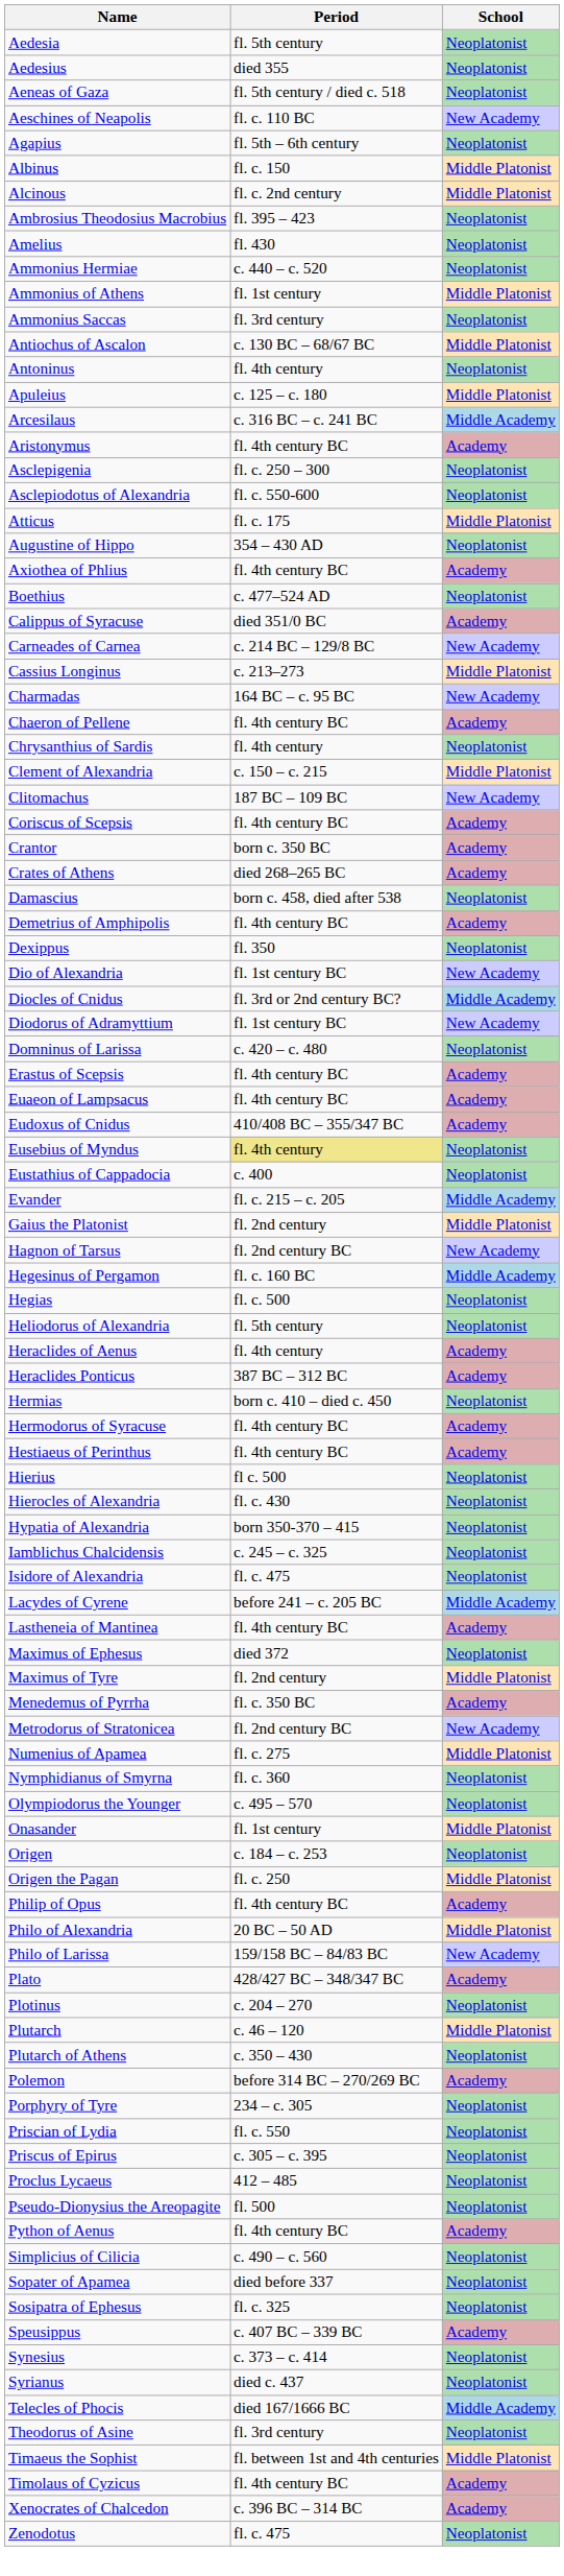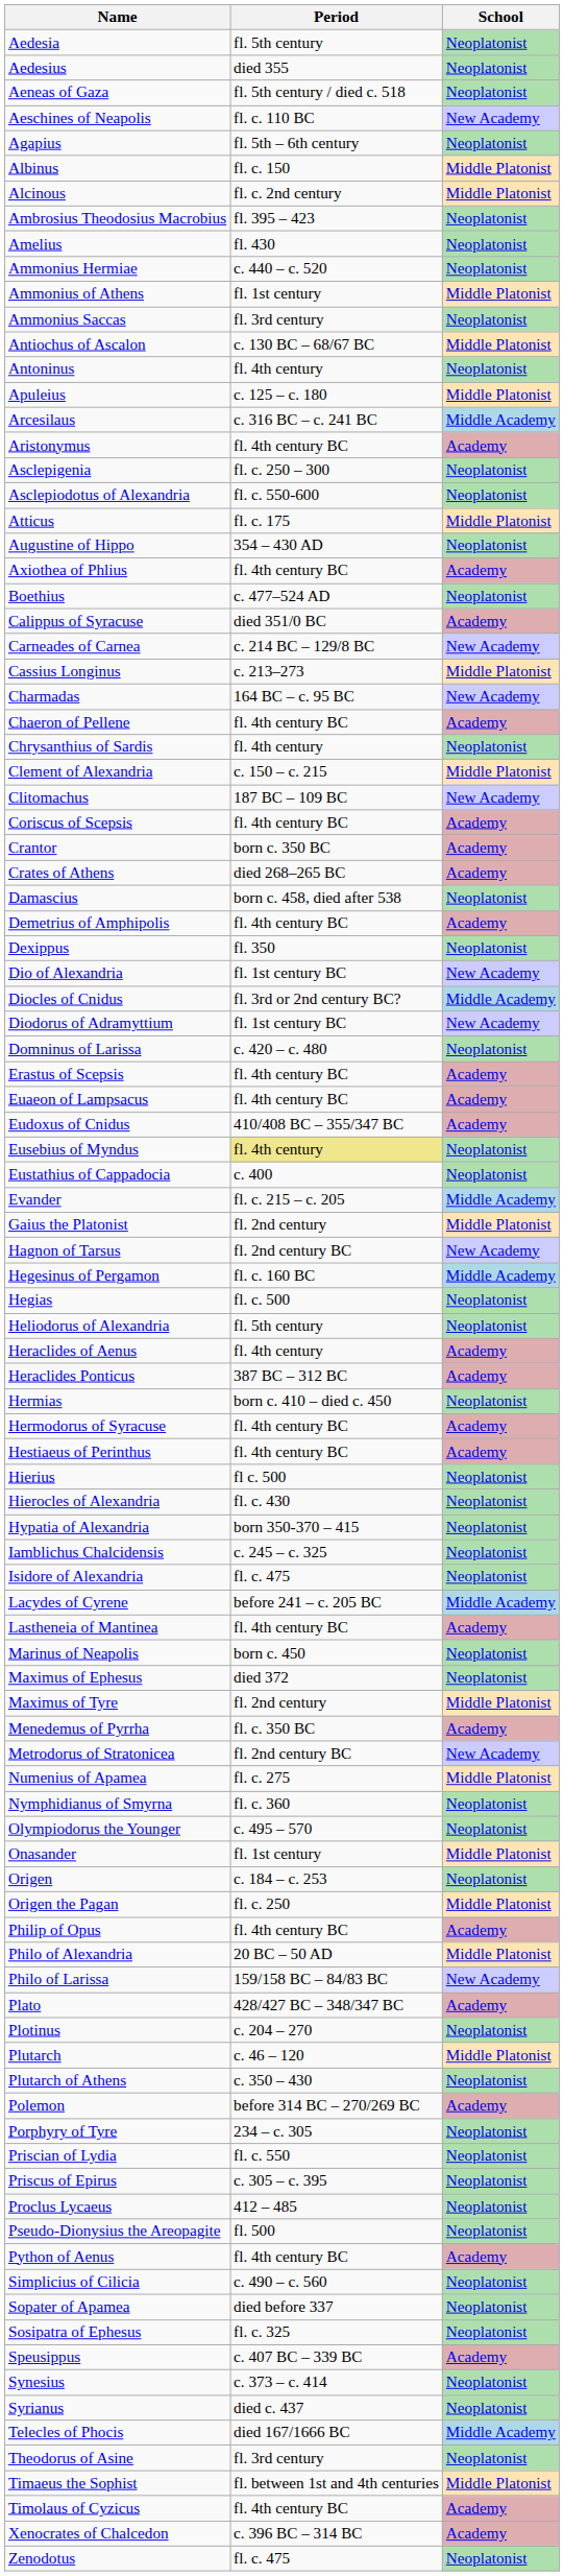+ row: Marinus of Neapolis | born c. 450 | Neoplatonist
